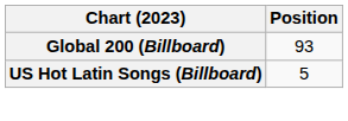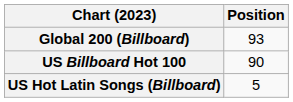+ row: US Billboard Hot 100 | 90
